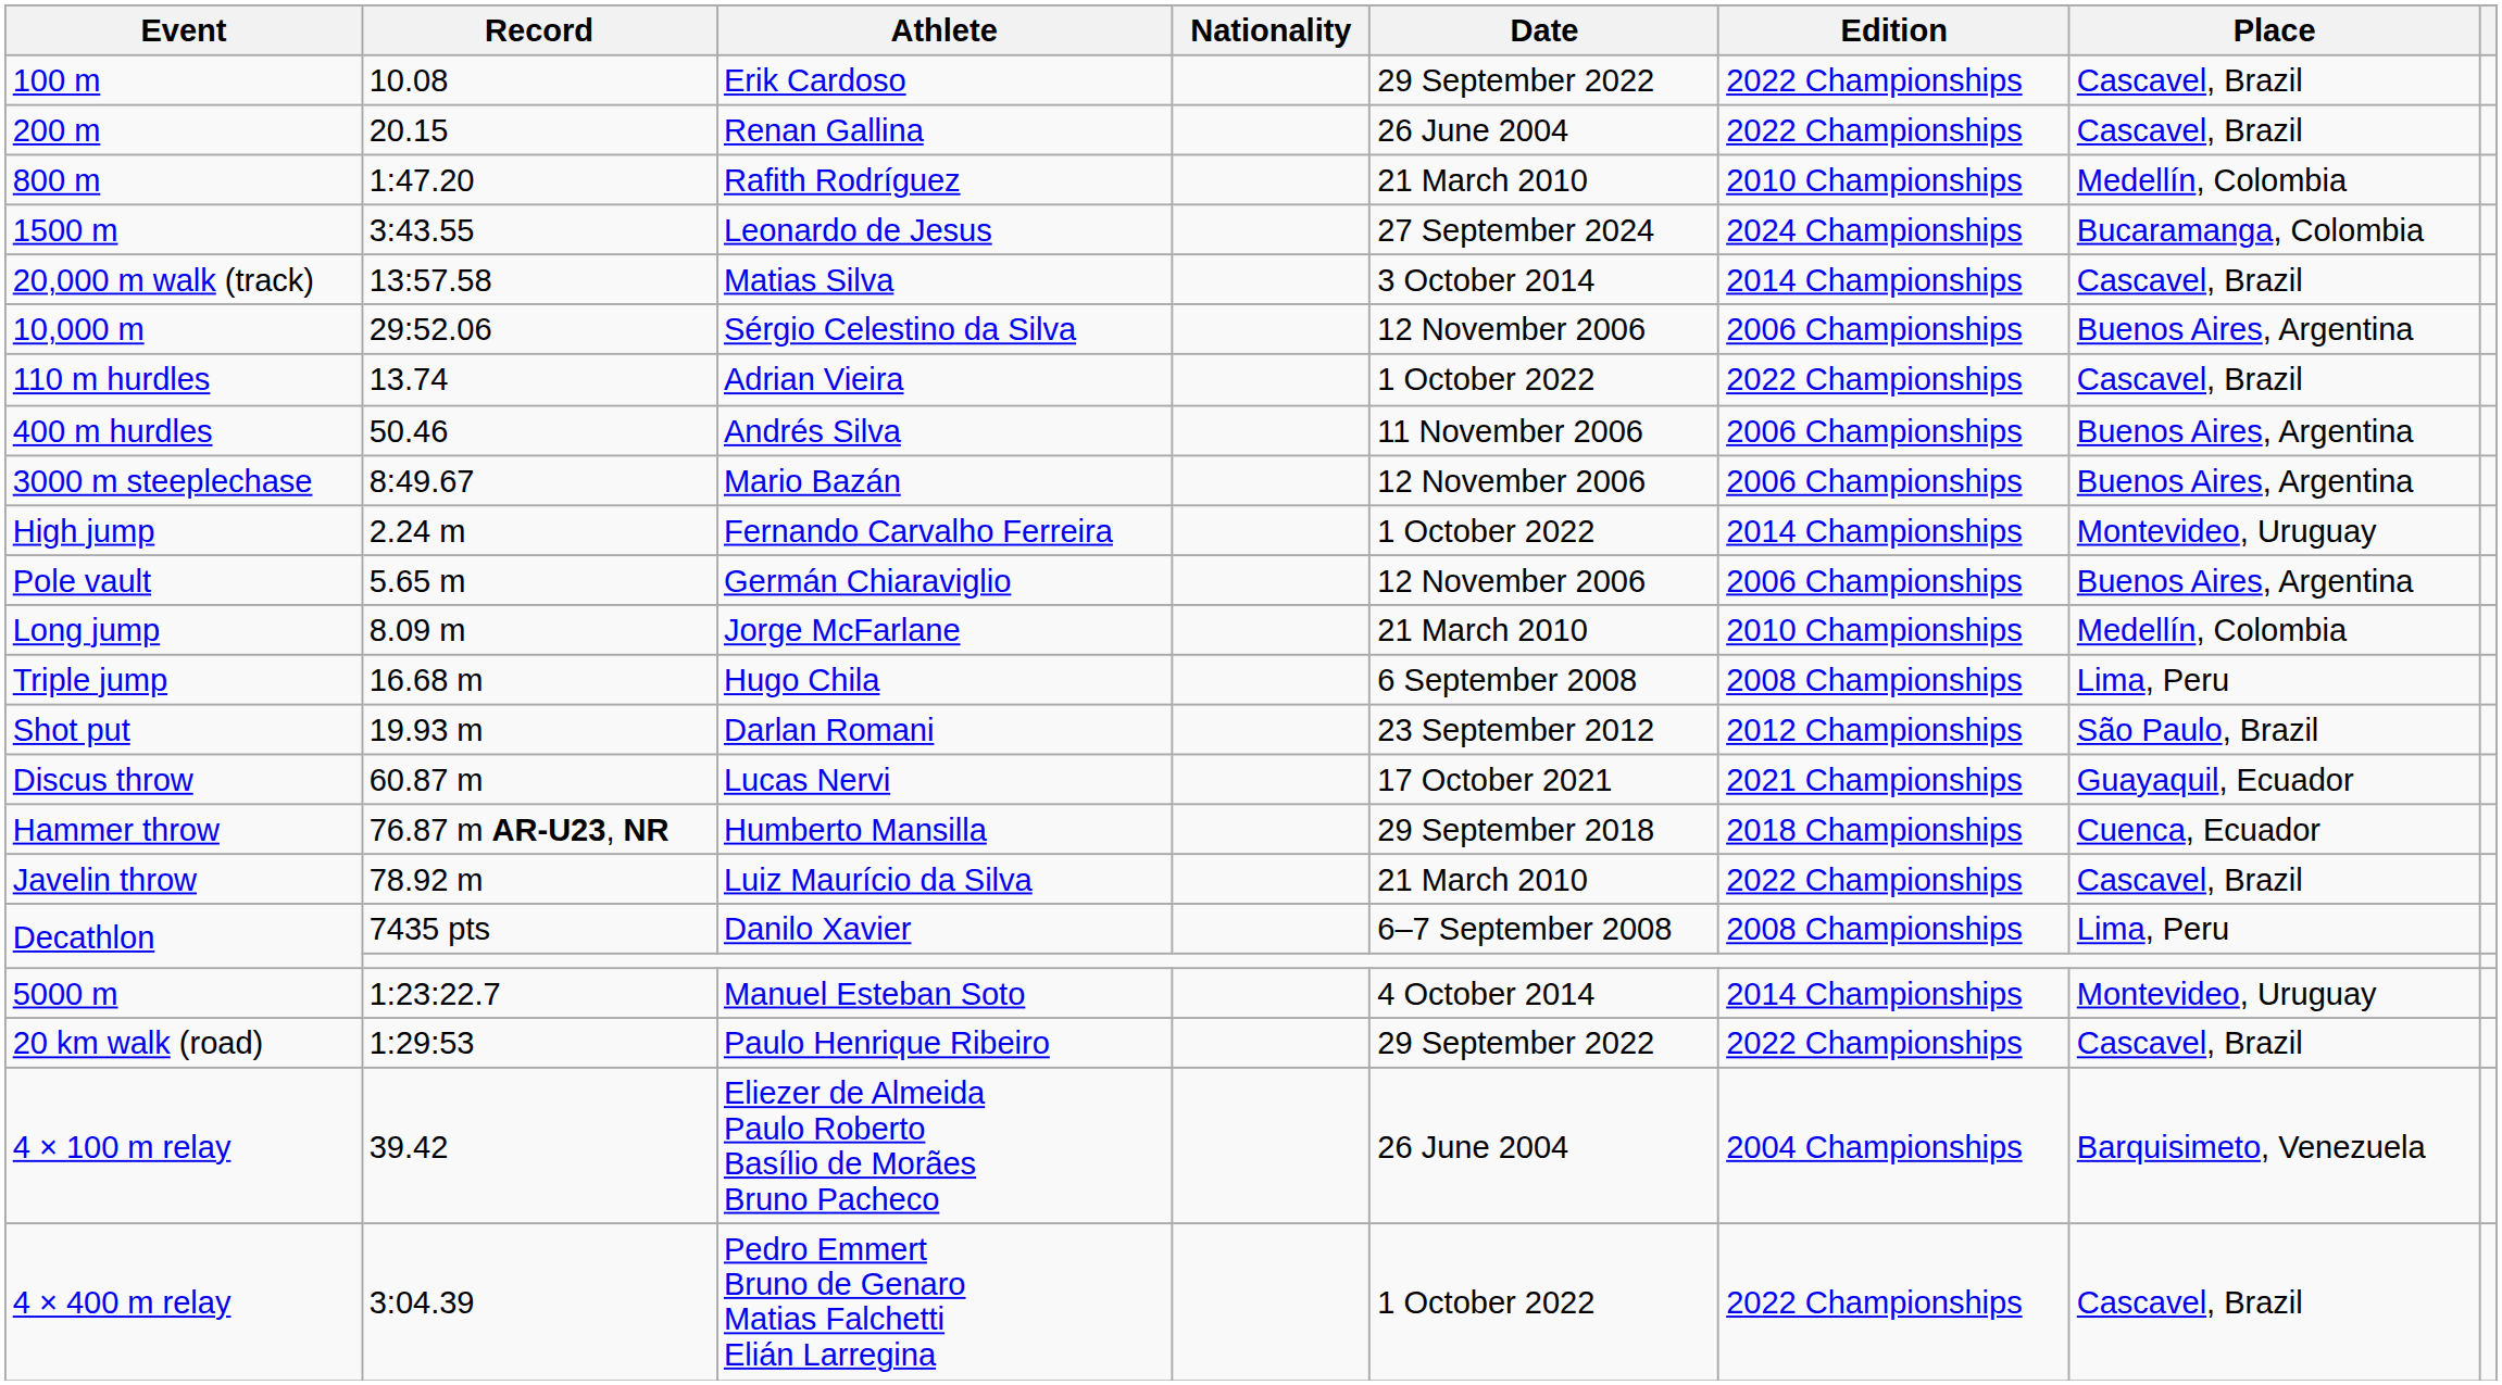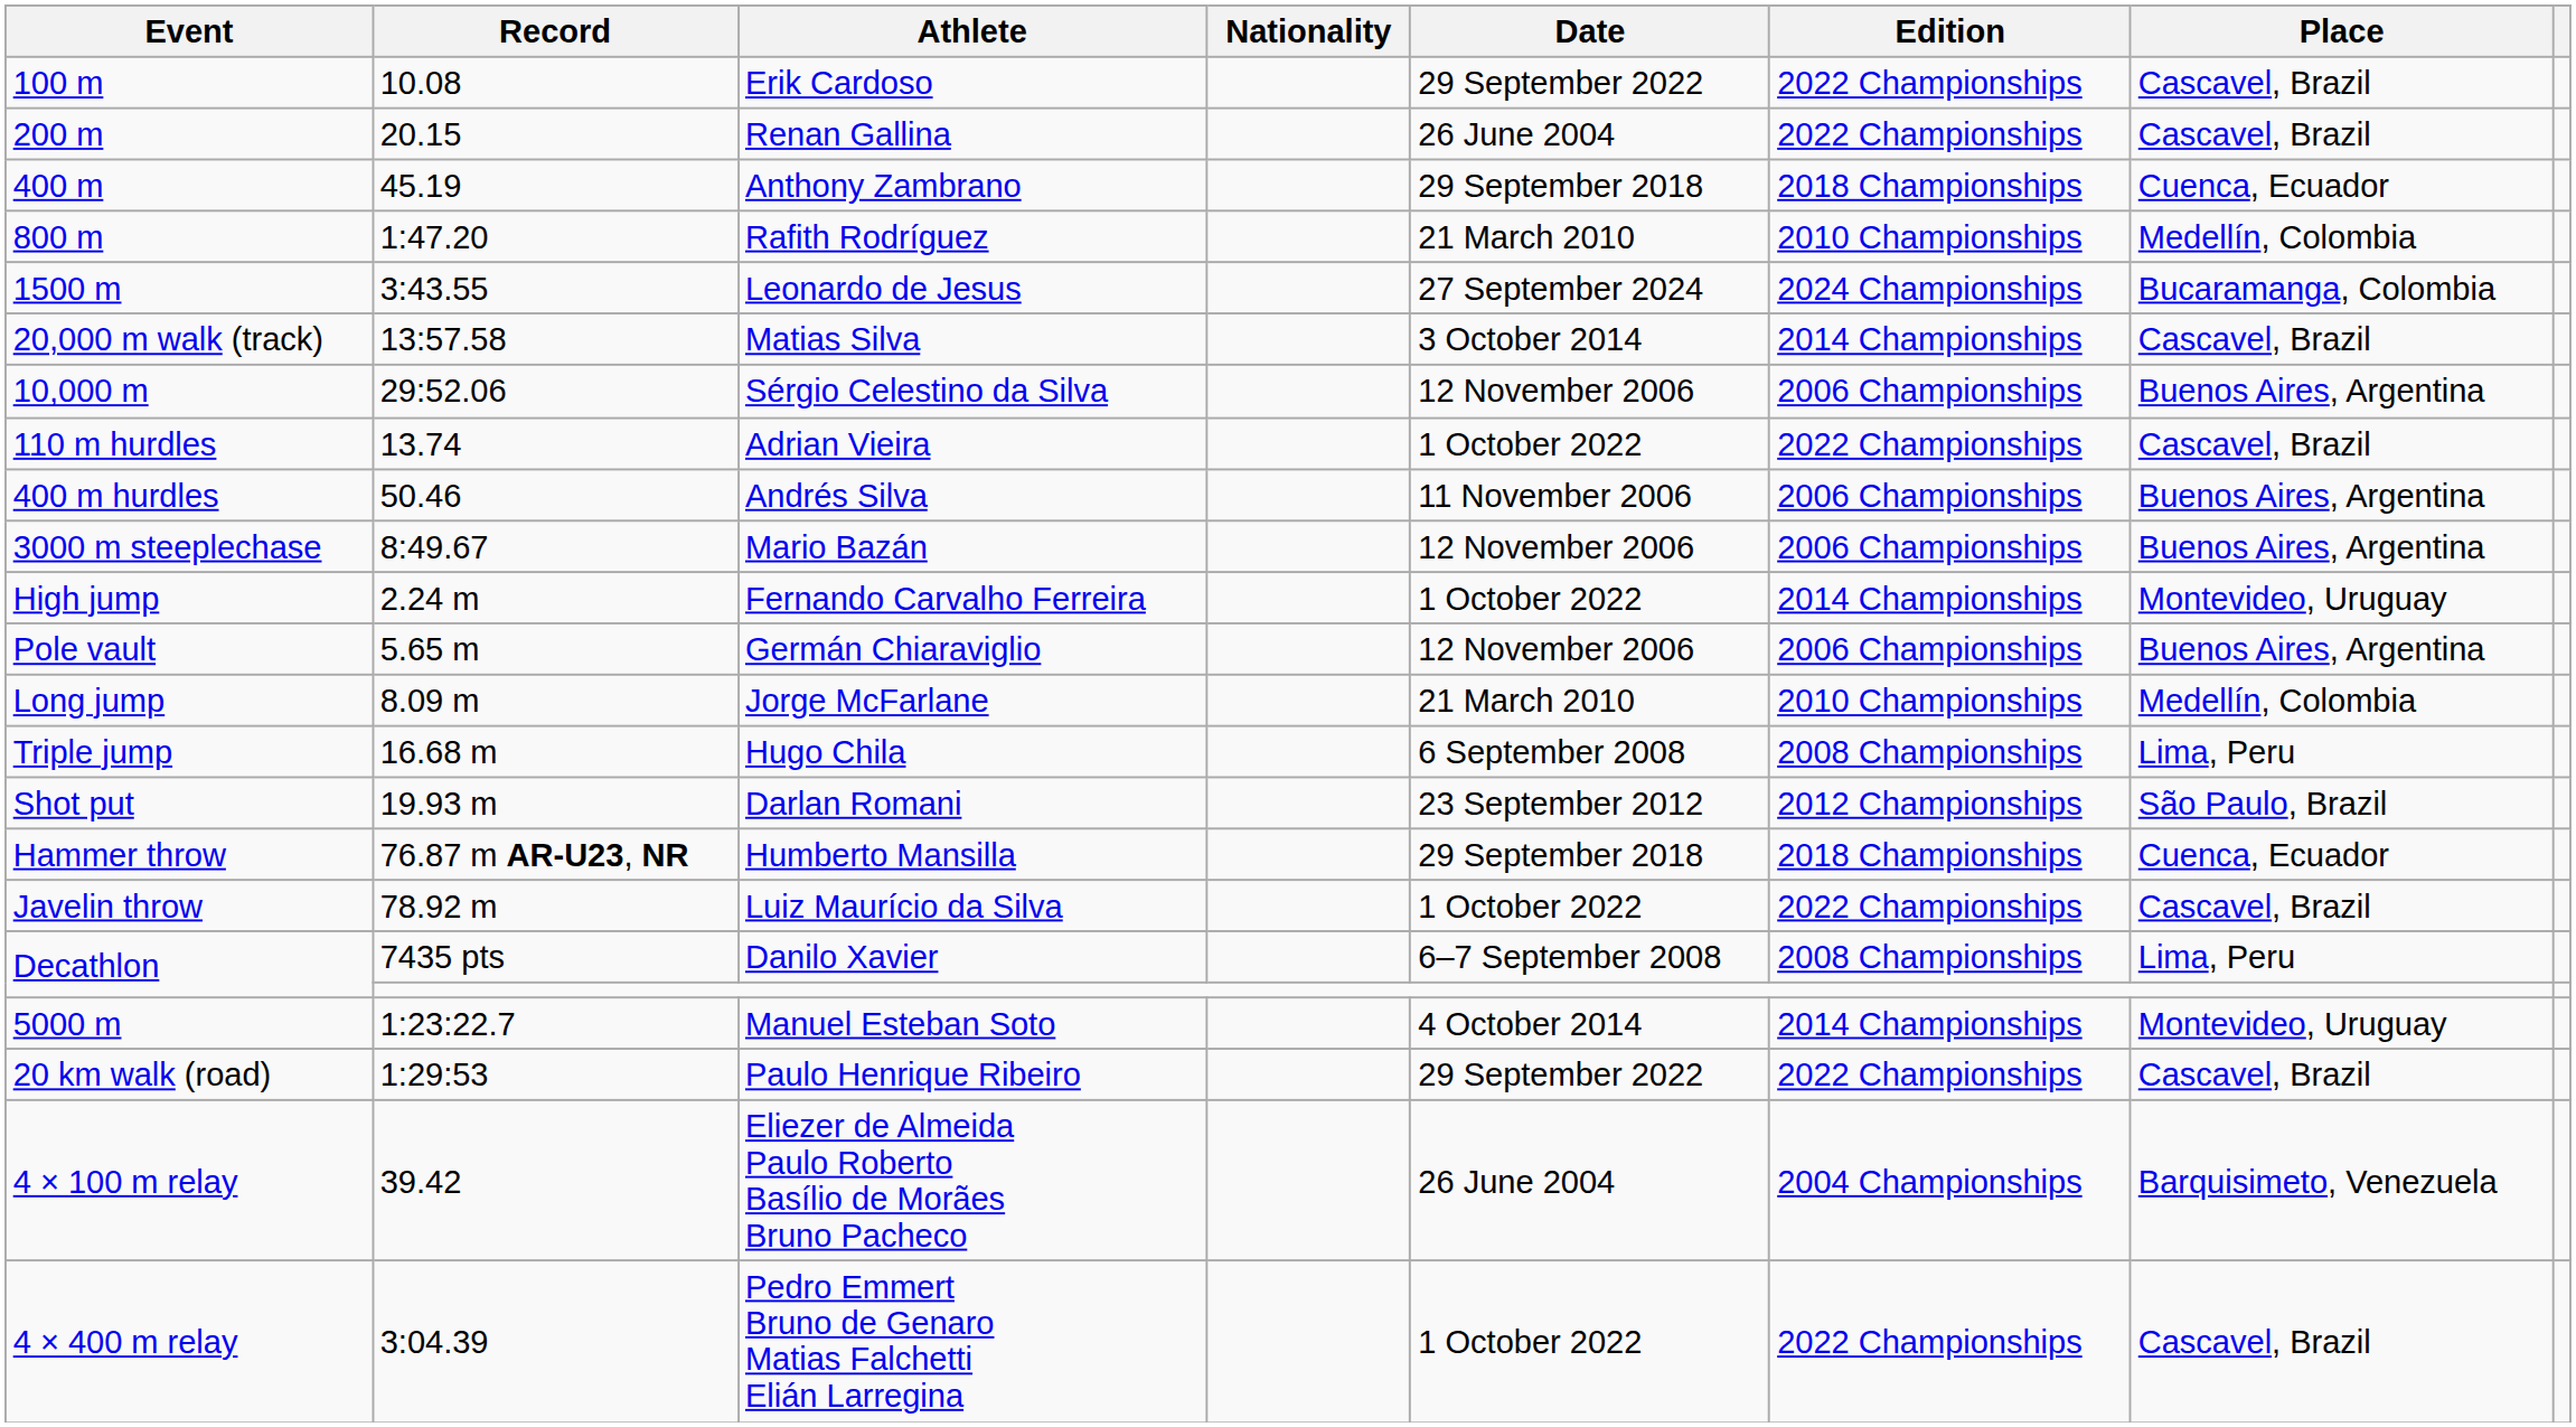+ row: 400 m | 45.19 | Anthony Zambrano | 29 September 2018 | 2018 Championships | Cuenca, Ecuador
- row: Discus throw | 60.87 m | Lucas Nervi | 17 October 2021 | 2021 Championships | Guayaquil, Ecuador
Luiz Maurício da Silva | Date: 21 March 2010 -> 1 October 2022
